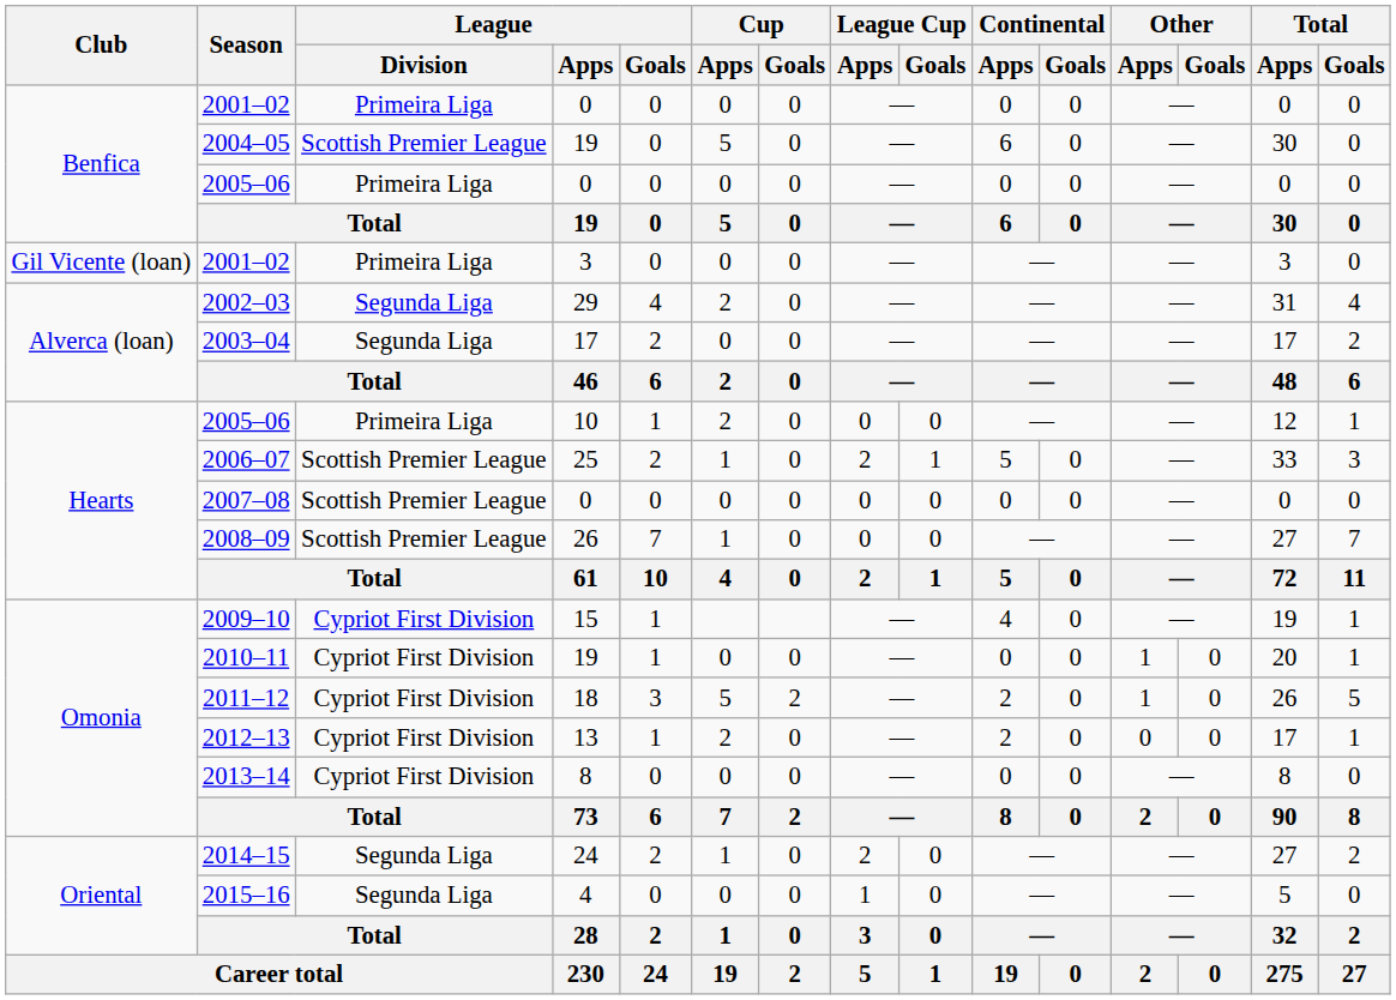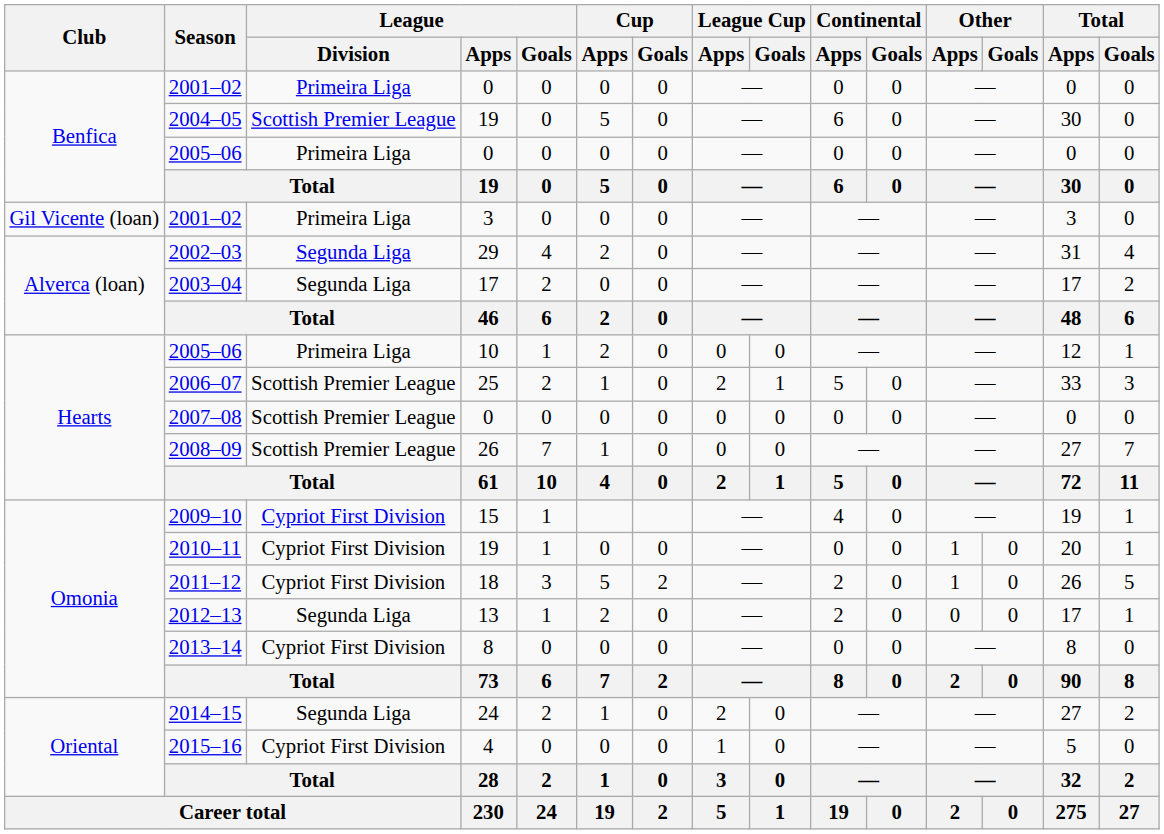2012–13 | League / Division: Cypriot First Division -> Segunda Liga
2015–16 | League / Division: Segunda Liga -> Cypriot First Division
